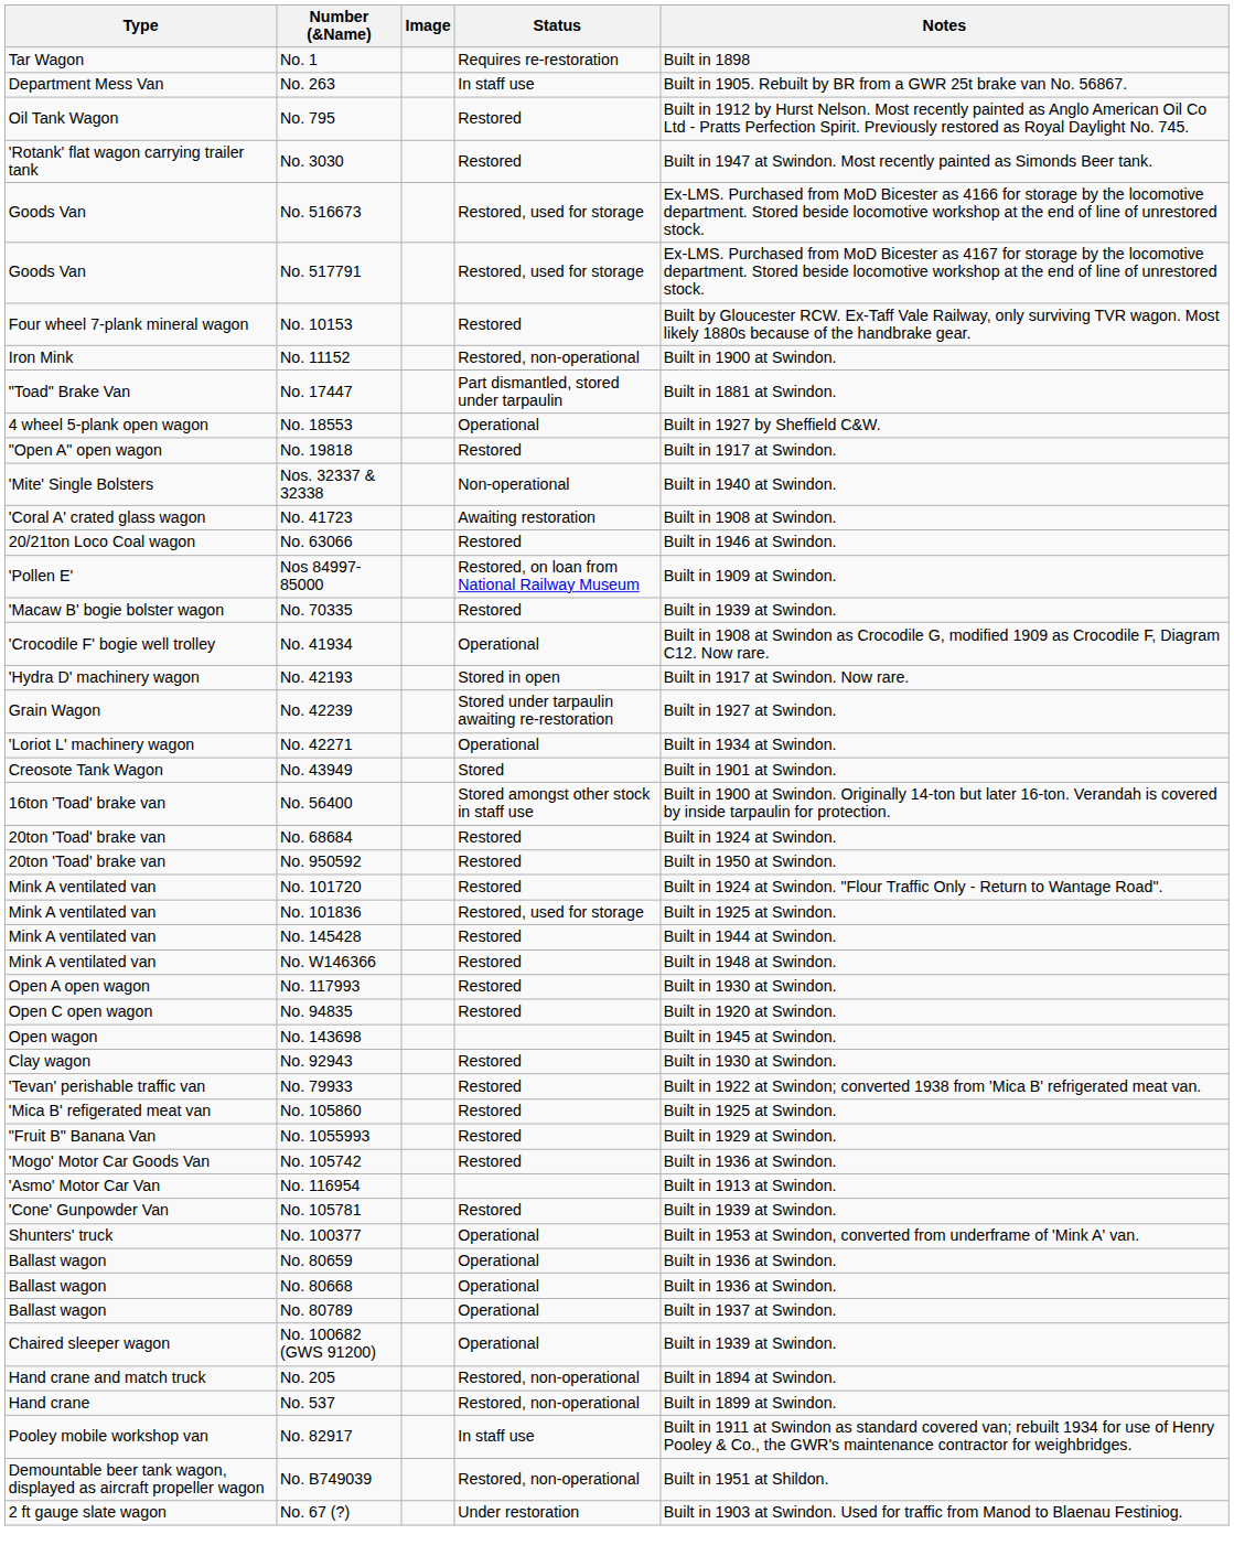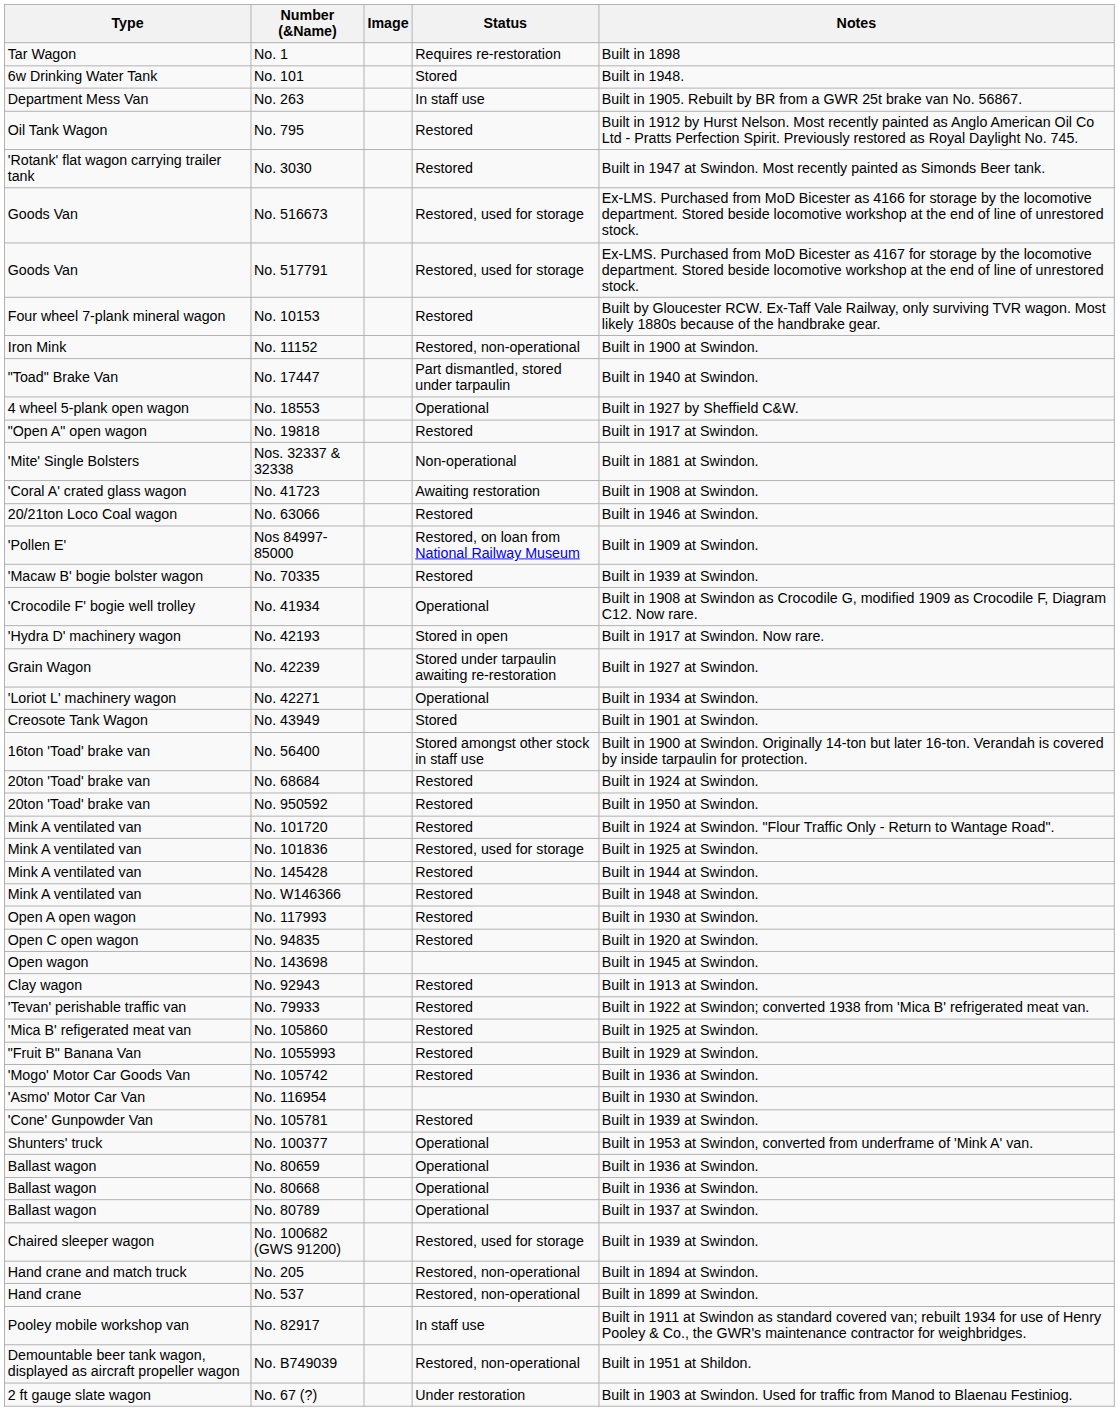+ row: 6w Drinking Water Tank | No. 101 | Stored | Built in 1948.
No. 17447 | Notes: Built in 1881 at Swindon. -> Built in 1940 at Swindon.
Nos. 32337 & 32338 | Notes: Built in 1940 at Swindon. -> Built in 1881 at Swindon.
No. 92943 | Notes: Built in 1930 at Swindon. -> Built in 1913 at Swindon.
No. 116954 | Notes: Built in 1913 at Swindon. -> Built in 1930 at Swindon.
No. 100682 (GWS 91200) | Status: Operational -> Restored, used for storage
